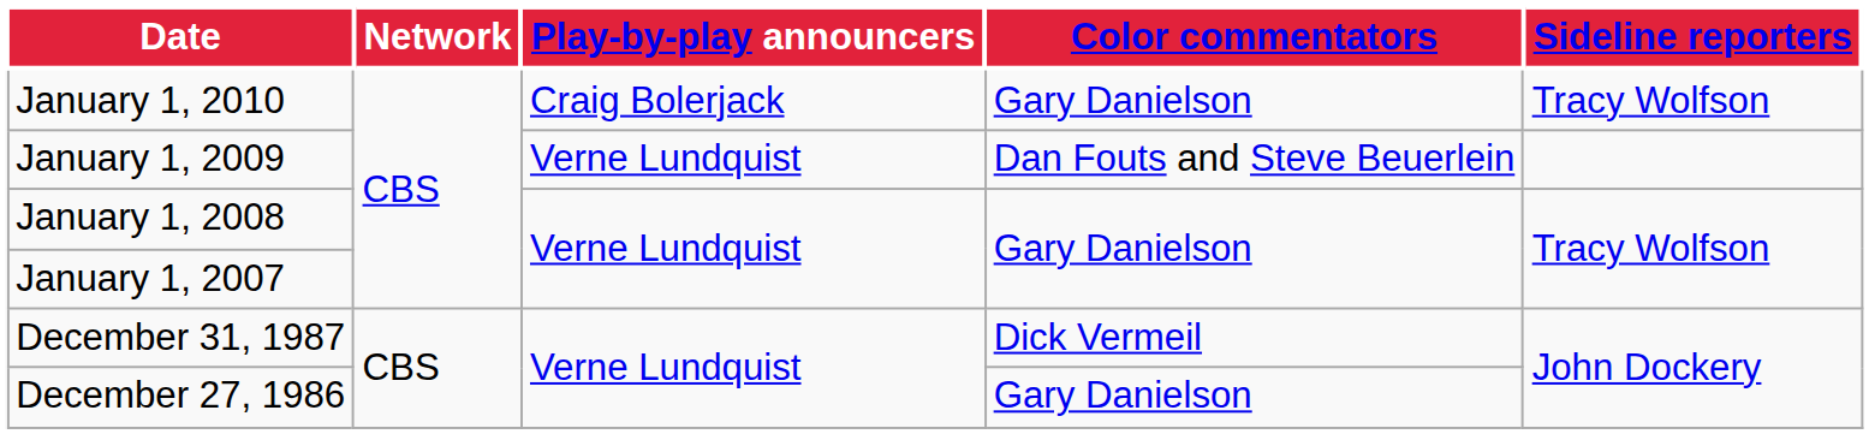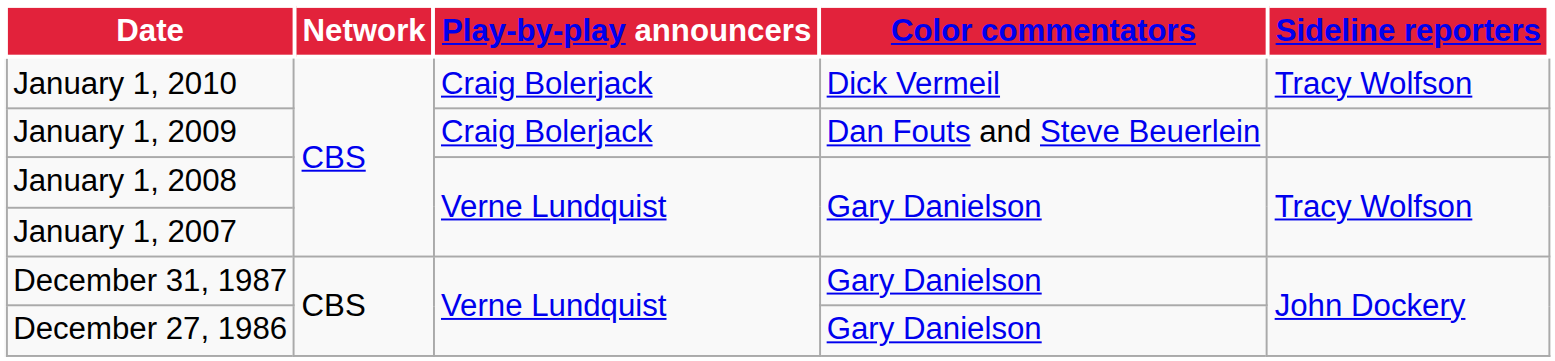January 1, 2010 | Color commentators: Gary Danielson -> Dick Vermeil
January 1, 2009 | Play-by-play announcers: Verne Lundquist -> Craig Bolerjack
December 31, 1987 | Color commentators: Dick Vermeil -> Gary Danielson
